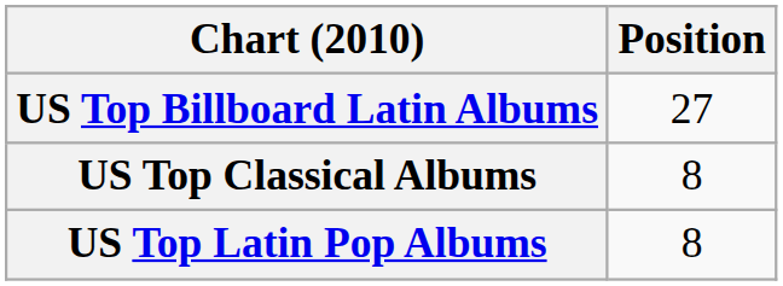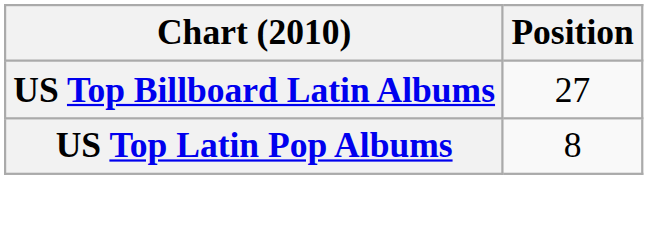- row: US Top Classical Albums | 8
